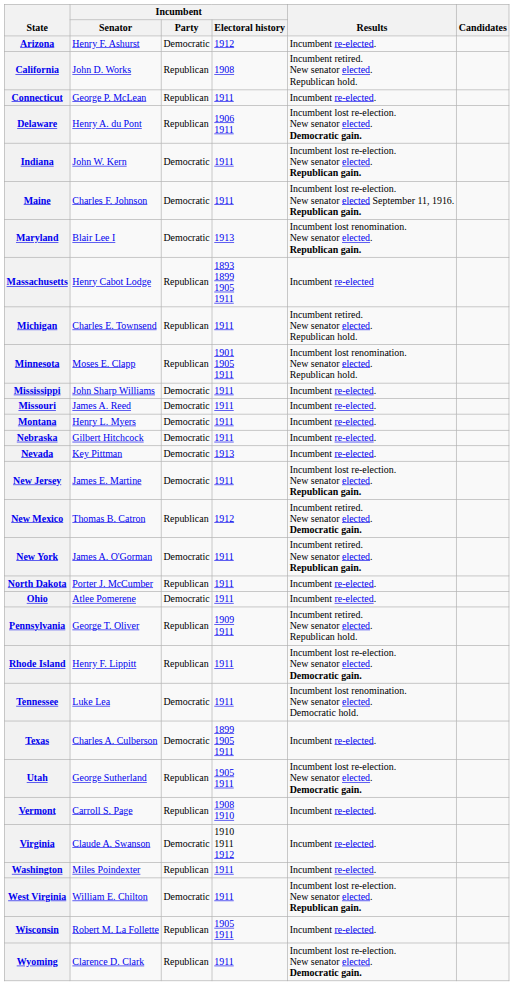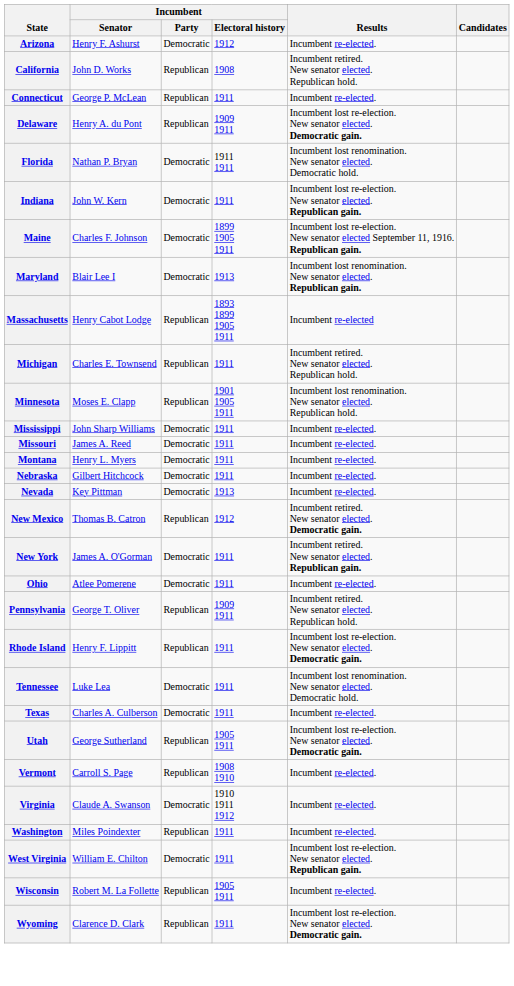Delaware | Incumbent / Electoral history: 1906 1911 -> 1909 1911
+ row: Florida | Nathan P. Bryan | Democratic | 1911 1911 | Incumbent lost renomination. New senator elected. Democratic hold.
Maine | Incumbent / Electoral history: 1911 -> 1899 1905 1911
- row: New Jersey | James E. Martine | Democratic | 1911 | Incumbent lost re-election. New senator elected. Republican gain.
- row: North Dakota | Porter J. McCumber | Republican | 1911 | Incumbent re-elected.
Texas | Incumbent / Electoral history: 1899 1905 1911 -> 1911
